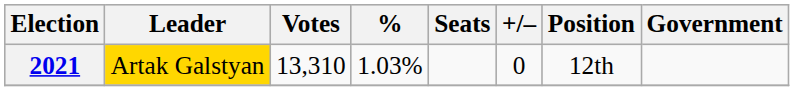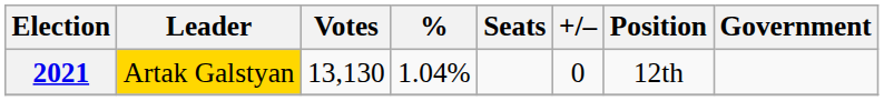2021 | Votes: 13,310 -> 13,130
2021 | %: 1.03% -> 1.04%
